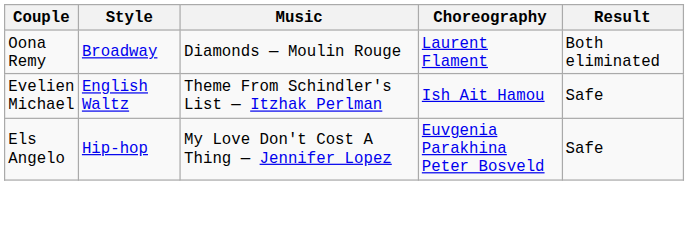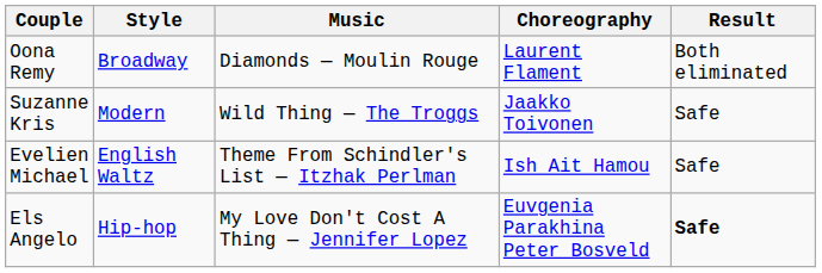+ row: Suzanne Kris | Modern | Wild Thing — The Troggs | Jaakko Toivonen | Safe
Els Angelo | Result: normal -> bold
